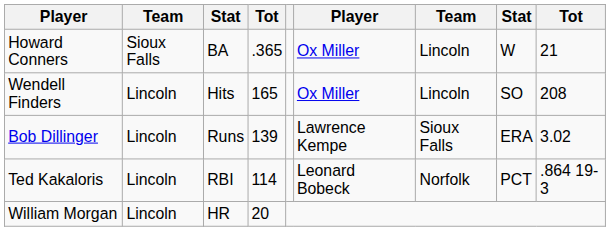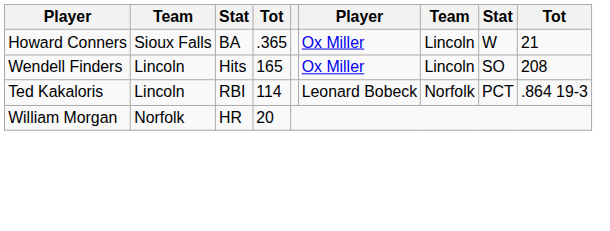- row: Bob Dillinger | Lincoln | Runs | 139 | Lawrence Kempe | Sioux Falls | ERA | 3.02
William Morgan | column 2: Lincoln -> Norfolk
